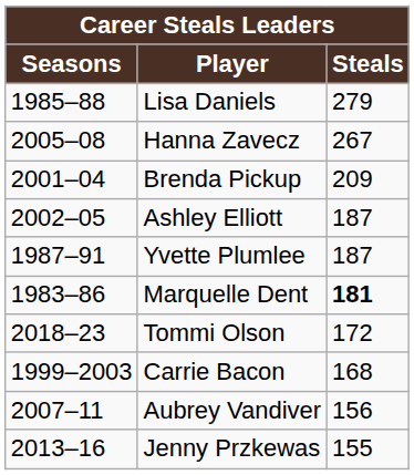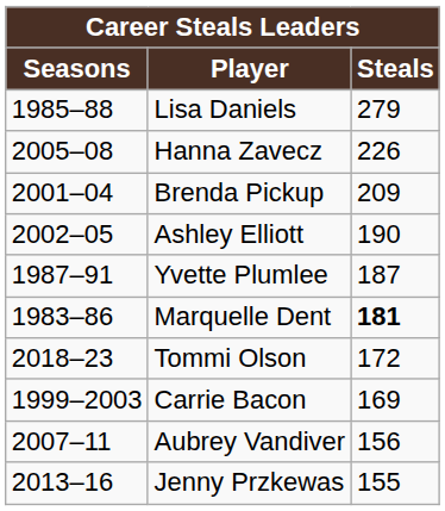Hanna Zavecz | Steals: 267 -> 226
Ashley Elliott | Steals: 187 -> 190
Carrie Bacon | Steals: 168 -> 169
